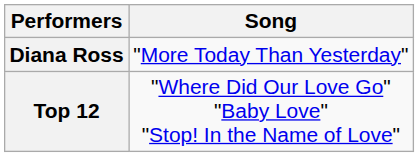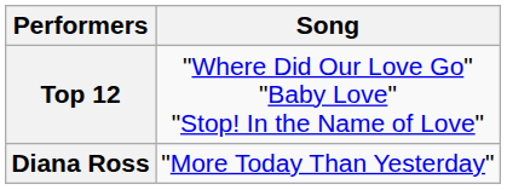rows swapped: Top 12 <-> Diana Ross
